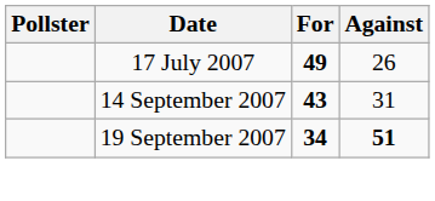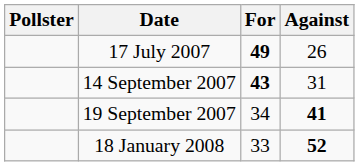19 September 2007 | For: bold -> normal
19 September 2007 | Against: 51 -> 41
+ row: 18 January 2008 | 33 | 52
